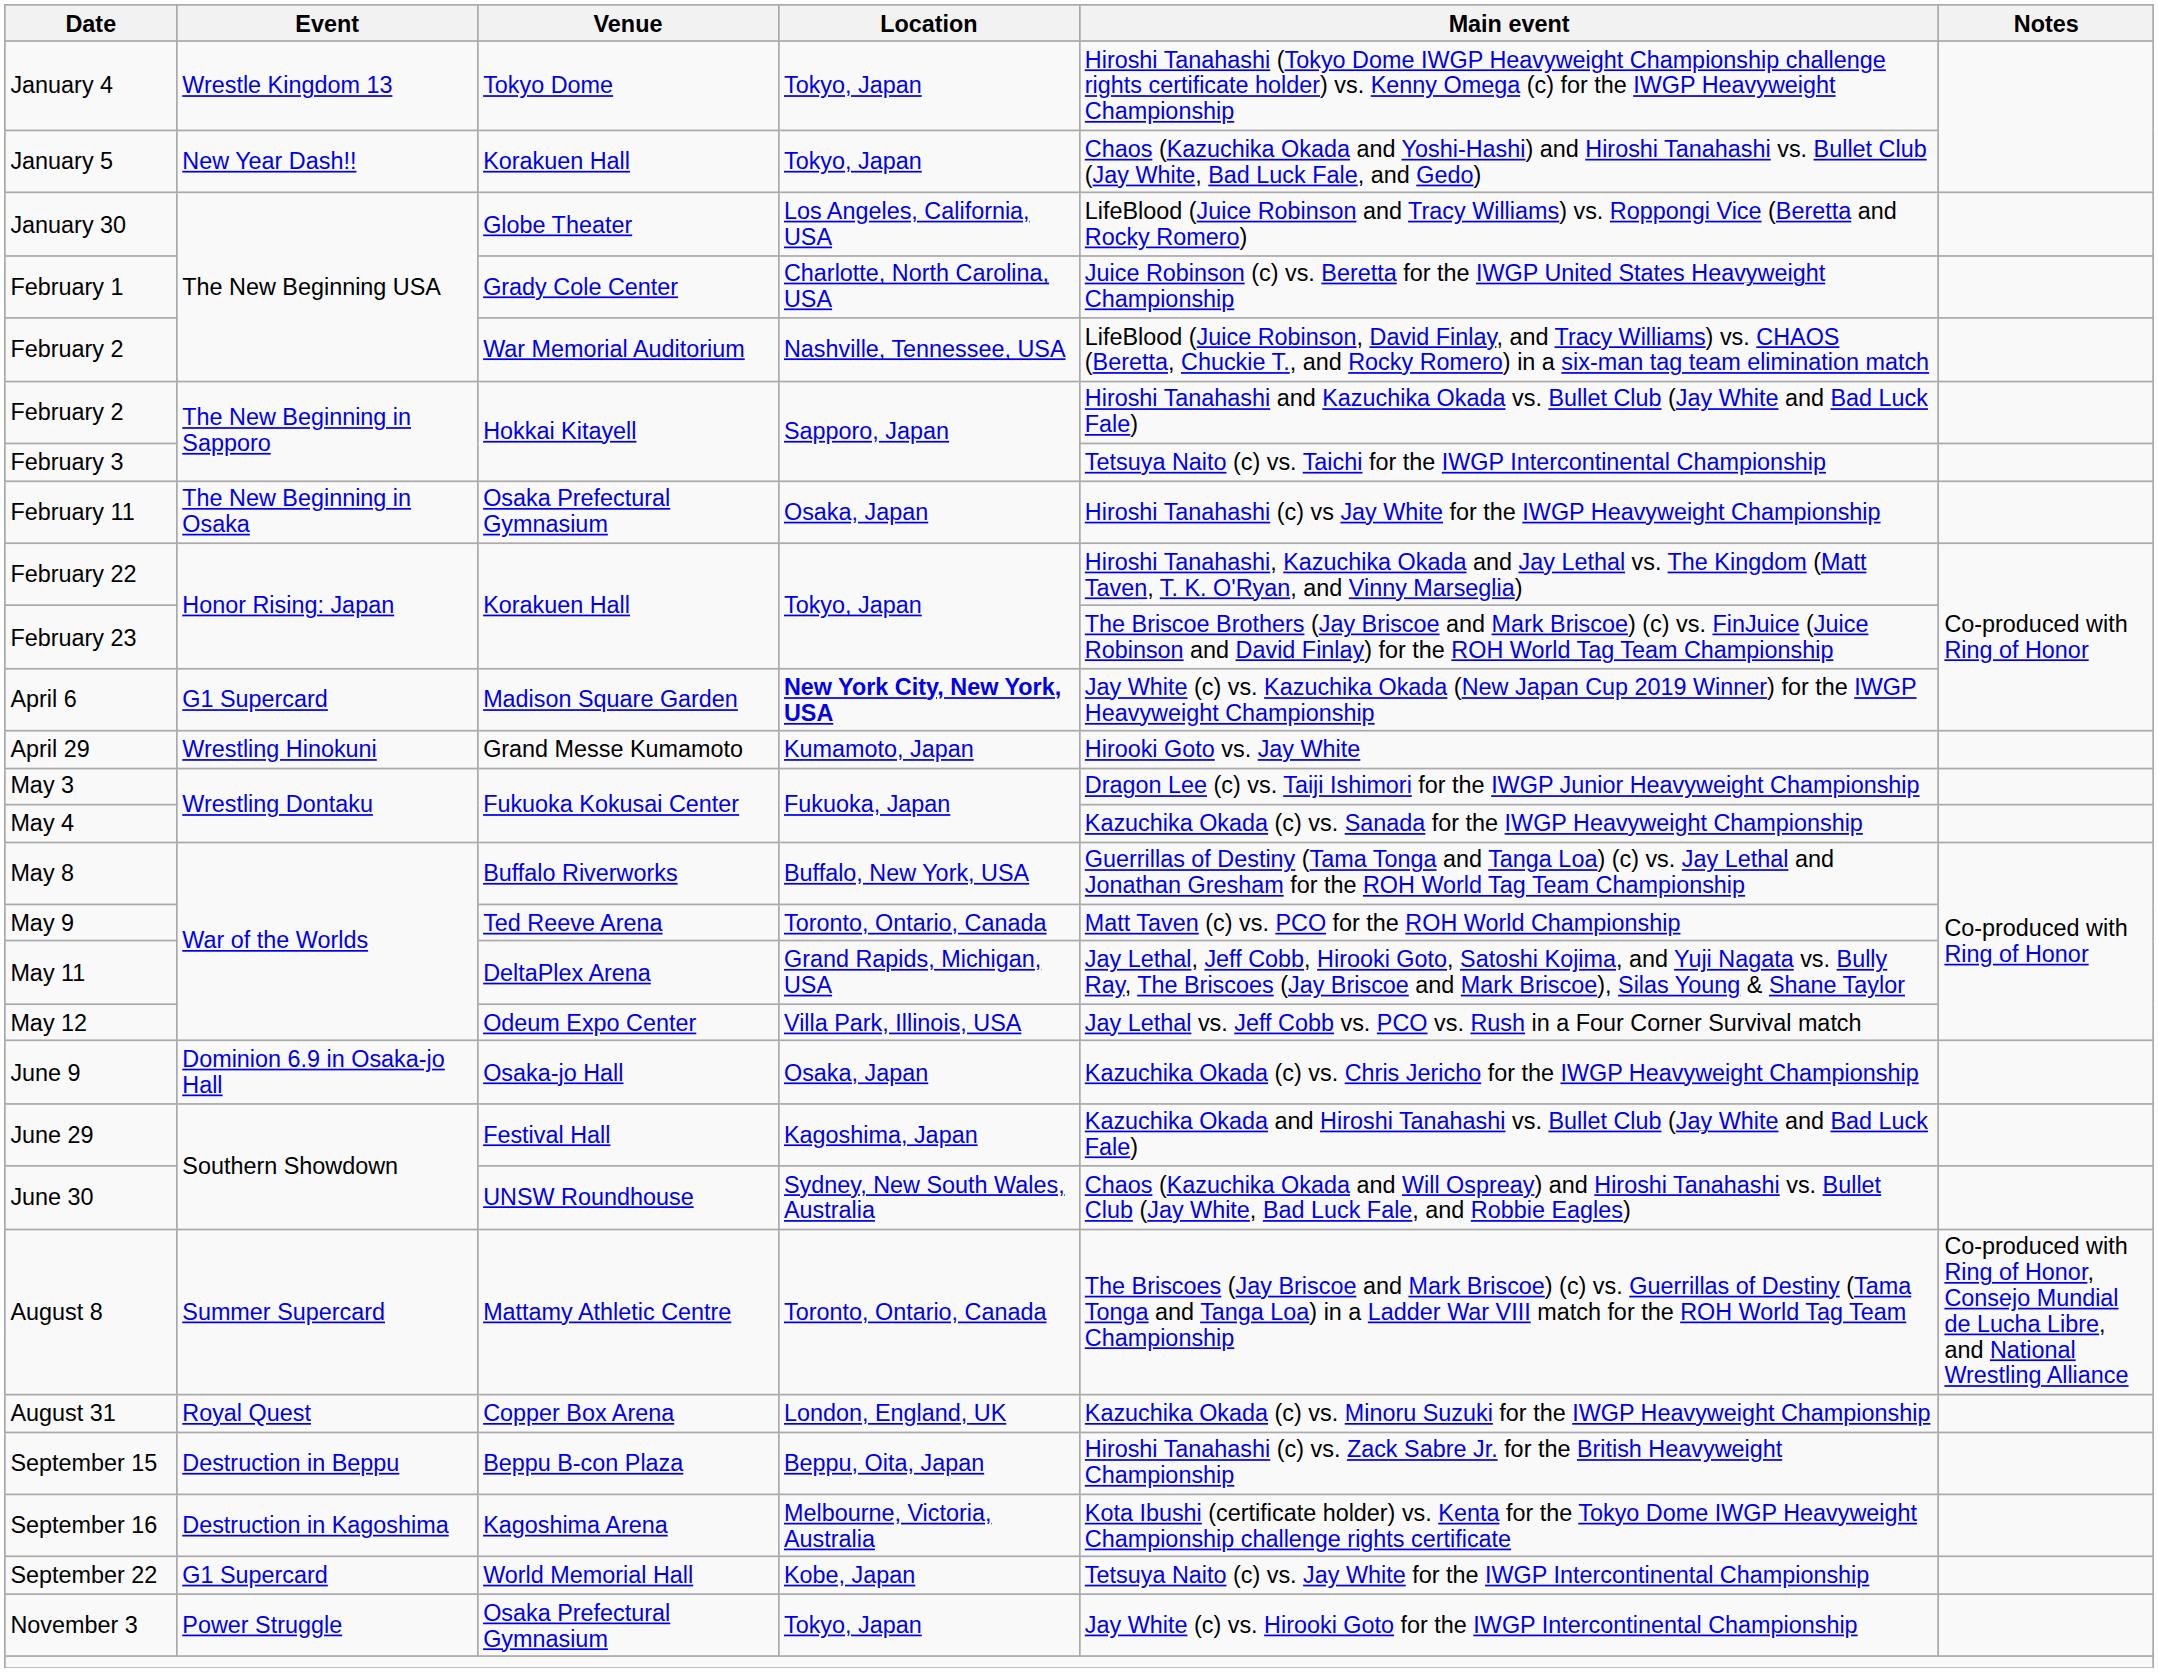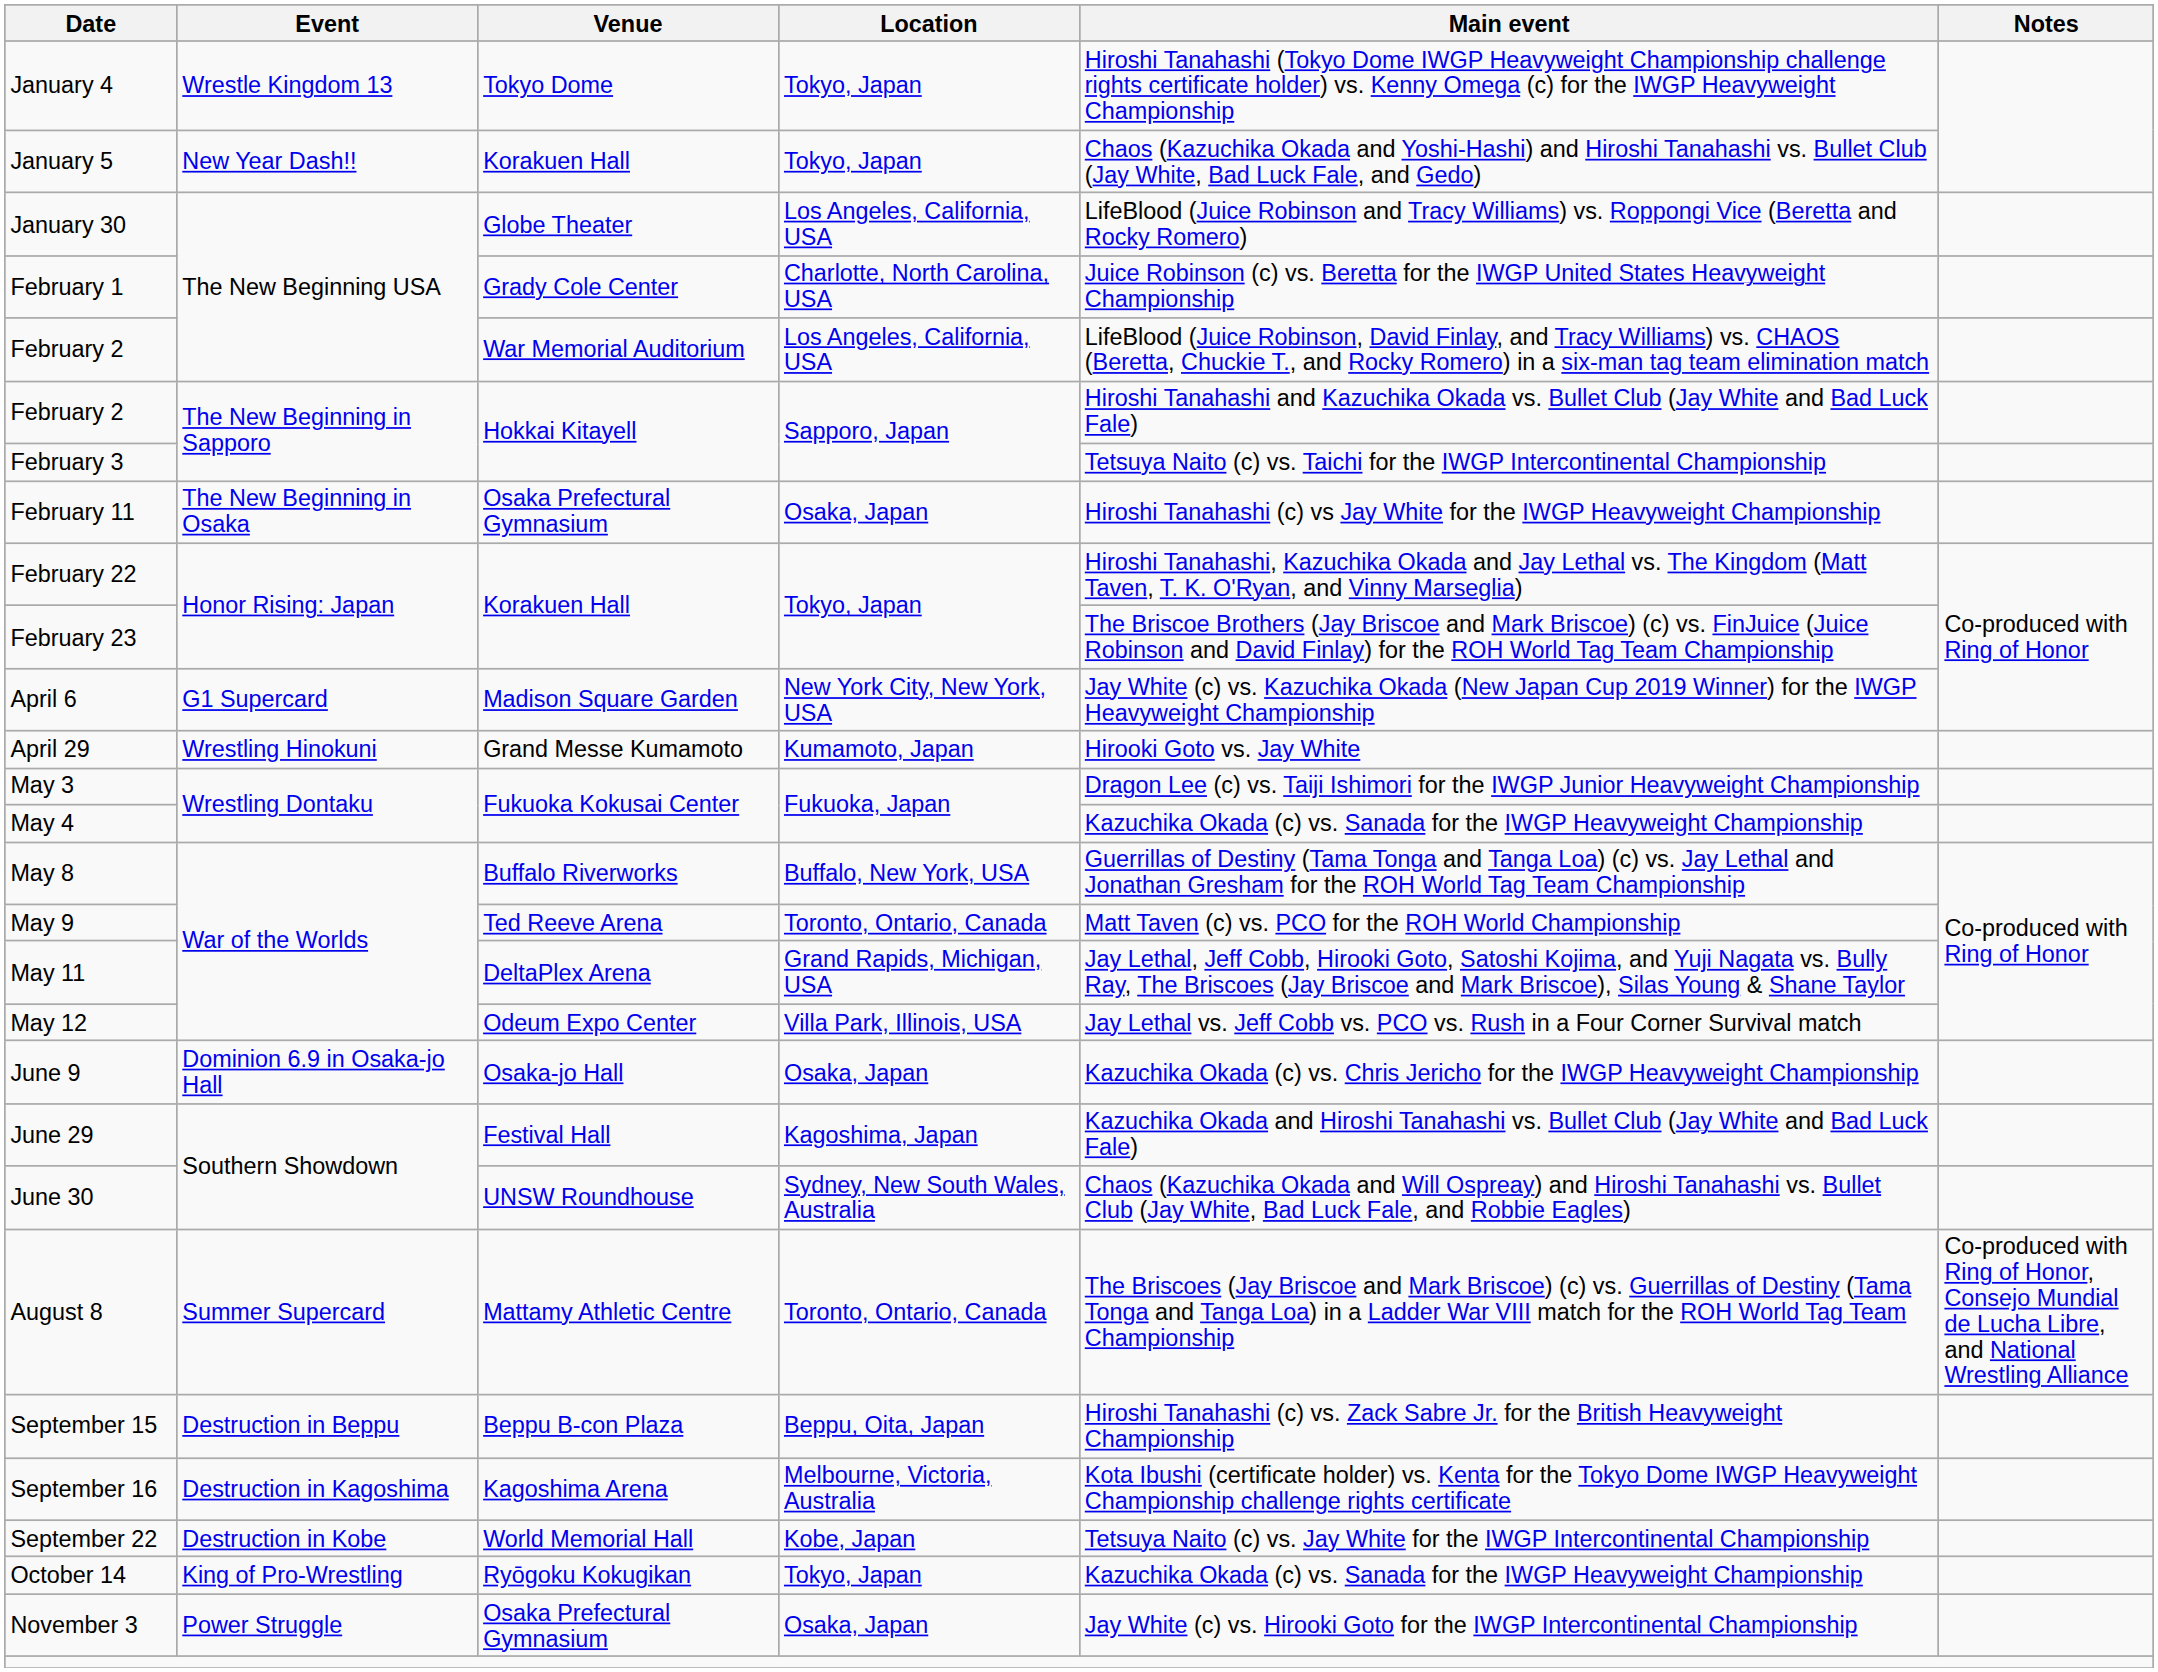February 2 / War Memorial Auditorium | Location: Nashville, Tennessee, USA -> Los Angeles, California, USA
April 6 | Location: bold -> normal
- row: August 31 | Royal Quest | Copper Box Arena | London, England, UK | Kazuchika Okada (c) vs. Minoru Suzuki for the IWGP Heavyweight Championship
September 22 | Event: G1 Supercard -> Destruction in Kobe
+ row: October 14 | King of Pro-Wrestling | Ryōgoku Kokugikan | Tokyo, Japan | Kazuchika Okada (c) vs. Sanada for the IWGP Heavyweight Championship
November 3 | Location: Tokyo, Japan -> Osaka, Japan
